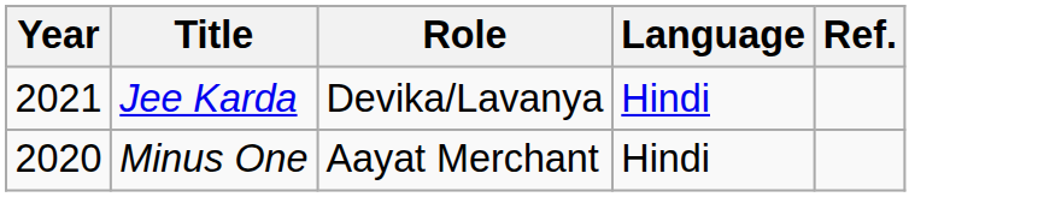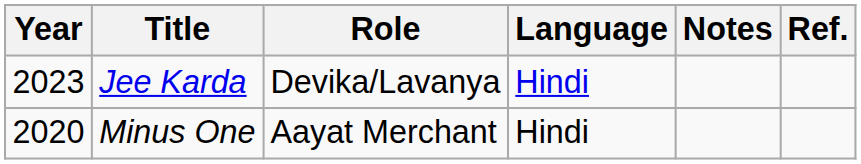+ column: Notes
Jee Karda | Year: 2021 -> 2023
